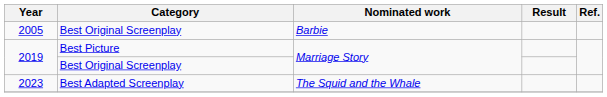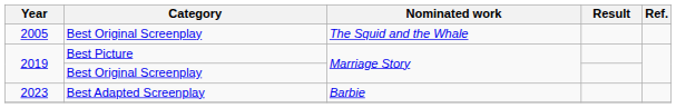2005 | Nominated work: Barbie -> The Squid and the Whale
2023 | Nominated work: The Squid and the Whale -> Barbie
